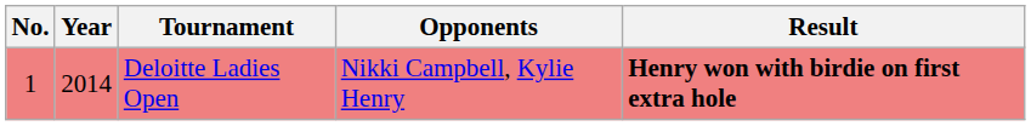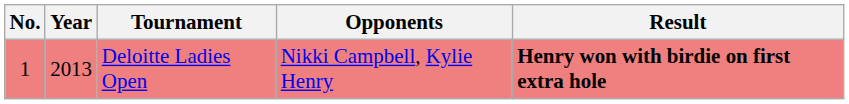Deloitte Ladies Open | Year: 2014 -> 2013
